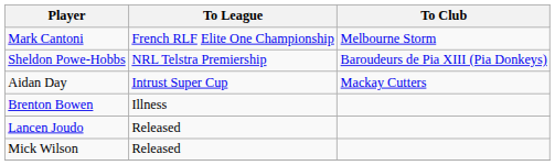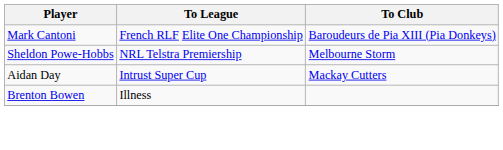Mark Cantoni | To Club: Melbourne Storm -> Baroudeurs de Pia XIII (Pia Donkeys)
Sheldon Powe-Hobbs | To Club: Baroudeurs de Pia XIII (Pia Donkeys) -> Melbourne Storm
- row: Lancen Joudo | Released
- row: Mick Wilson | Released
